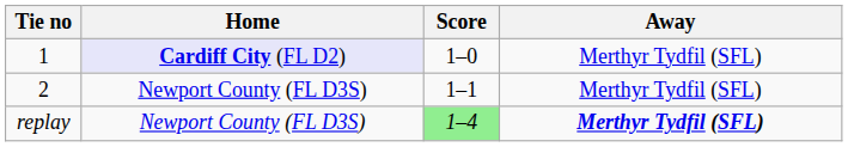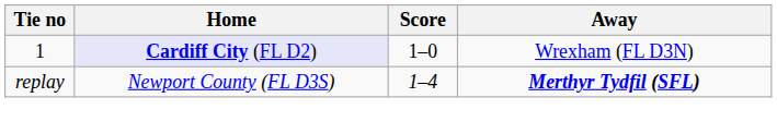1 | Away: Merthyr Tydfil (SFL) -> Wrexham (FL D3N)
- row: 2 | Newport County (FL D3S) | 1–1 | Merthyr Tydfil (SFL)
replay | Score: lightgreen background -> no background
